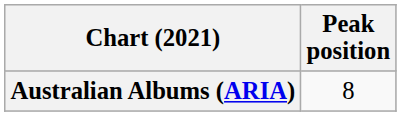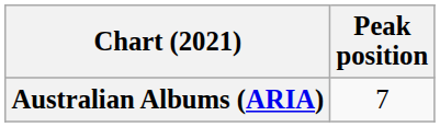Australian Albums (ARIA) | Peak position: 8 -> 7
